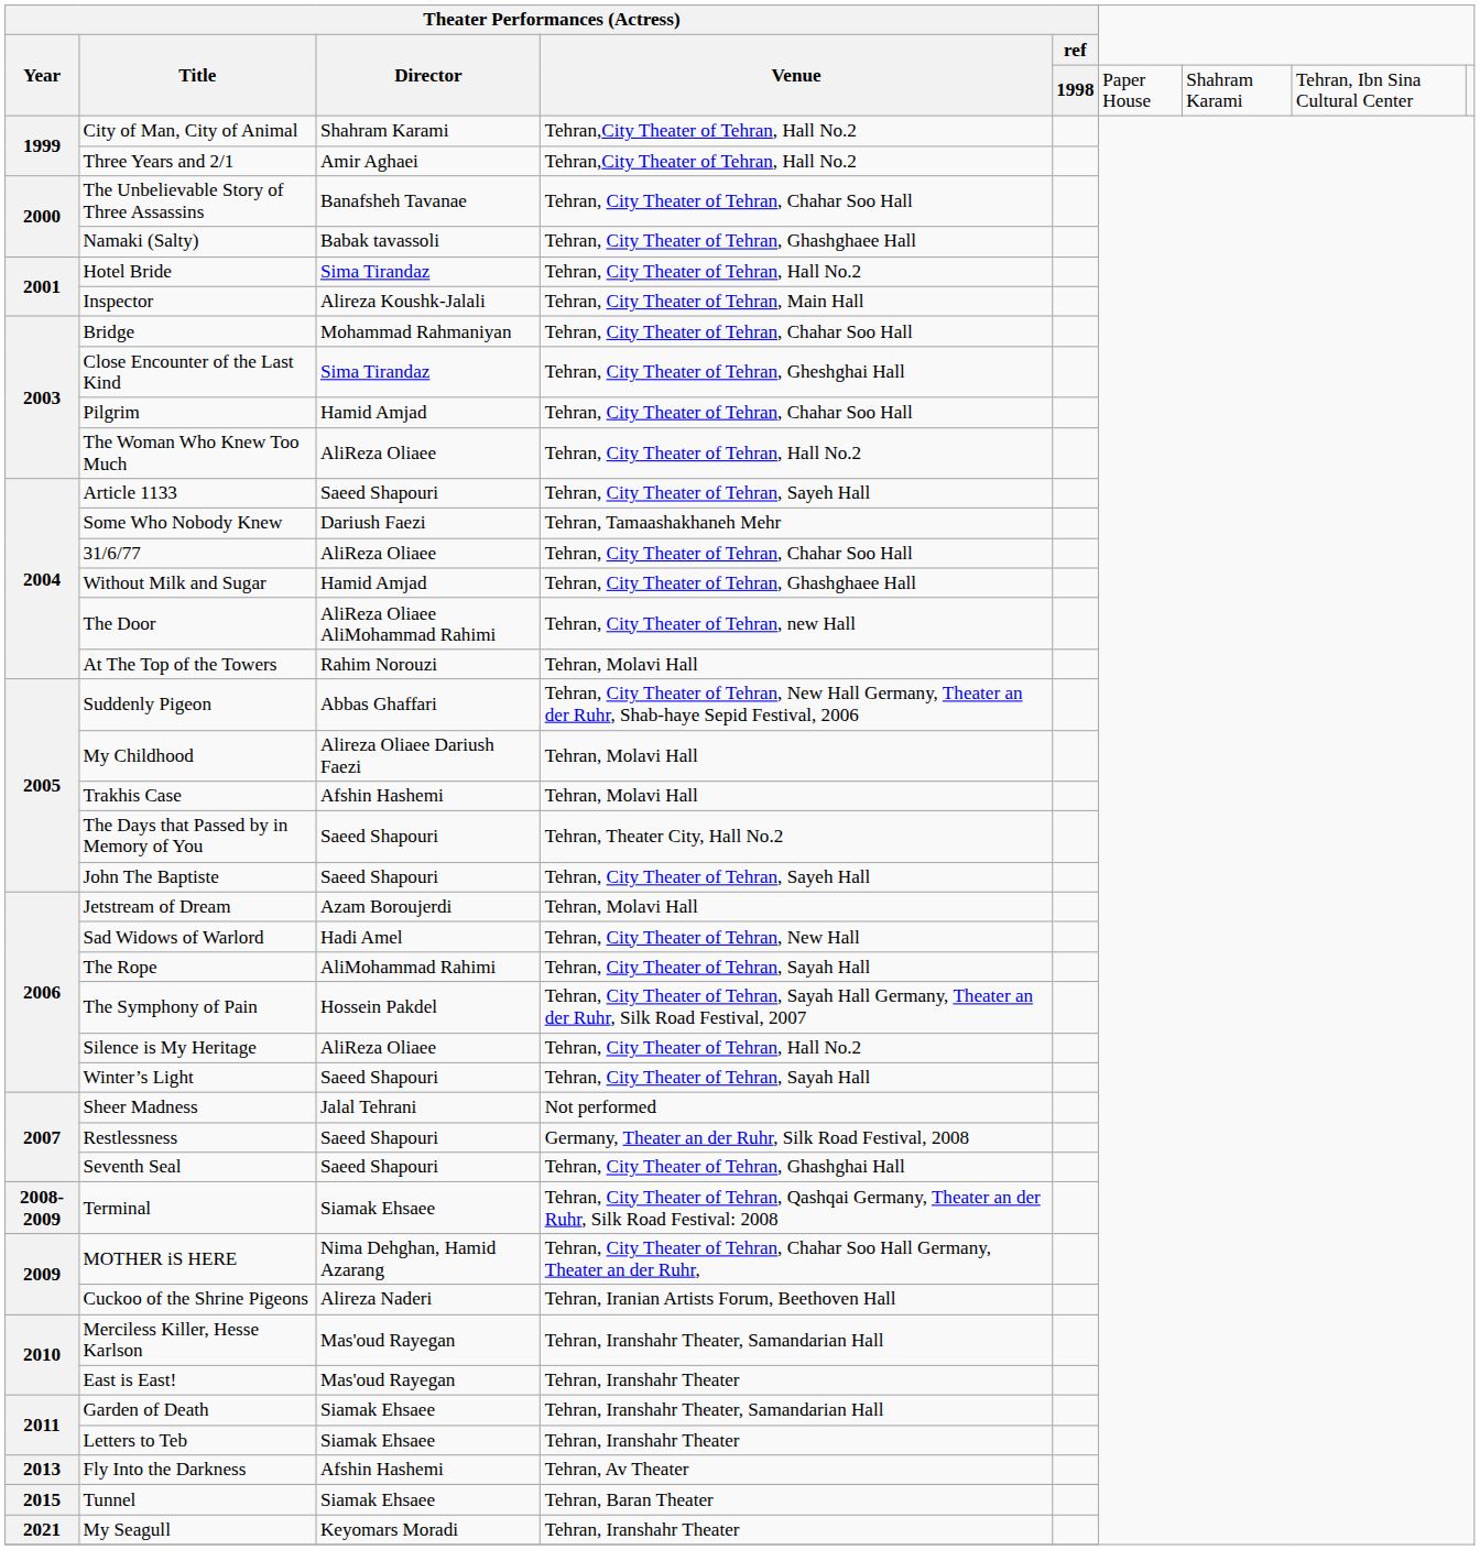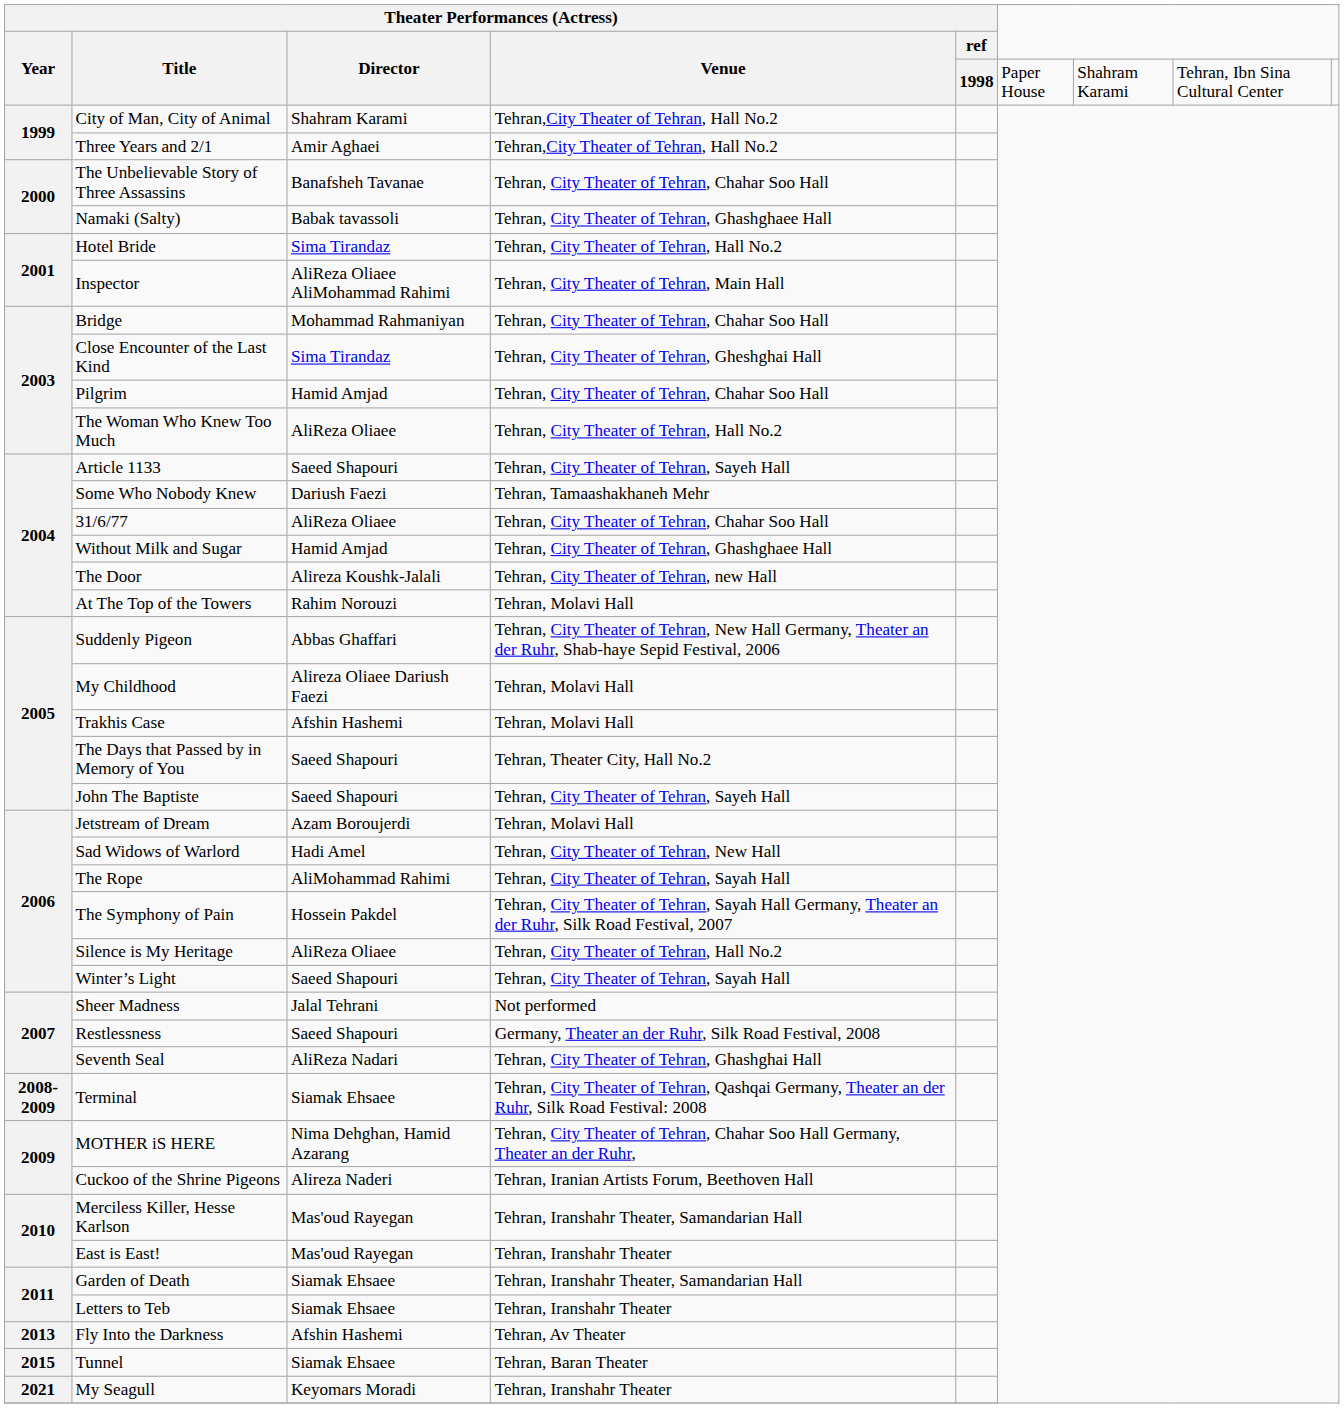Inspector | Theater Performances (Actress) / Director: Alireza Koushk-Jalali -> AliReza Oliaee AliMohammad Rahimi
The Door | Theater Performances (Actress) / Director: AliReza Oliaee AliMohammad Rahimi -> Alireza Koushk-Jalali
Seventh Seal | Theater Performances (Actress) / Director: Saeed Shapouri -> AliReza Nadari
